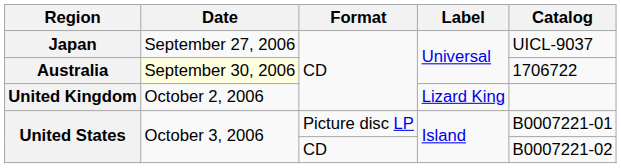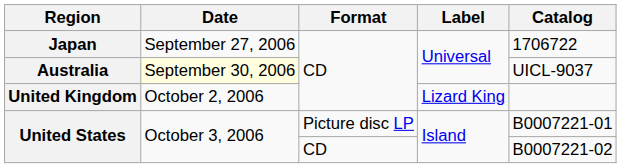Japan | Catalog: UICL-9037 -> 1706722
Australia | Catalog: 1706722 -> UICL-9037
